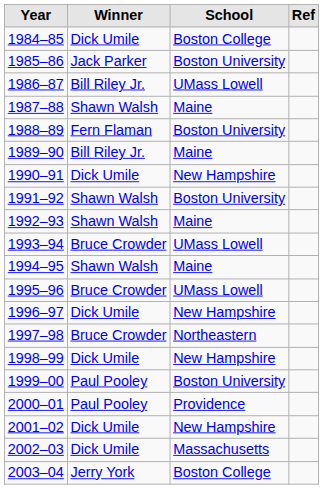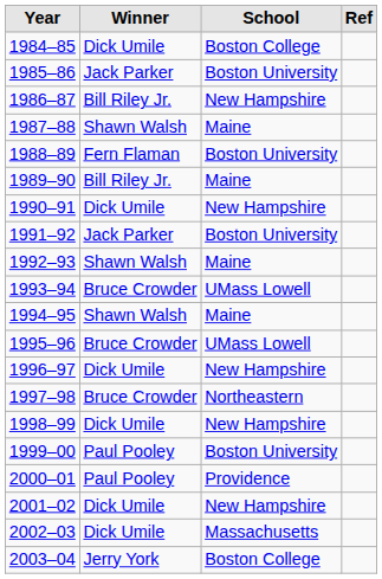1986–87 | School: UMass Lowell -> New Hampshire
1991–92 | Winner: Shawn Walsh -> Jack Parker
